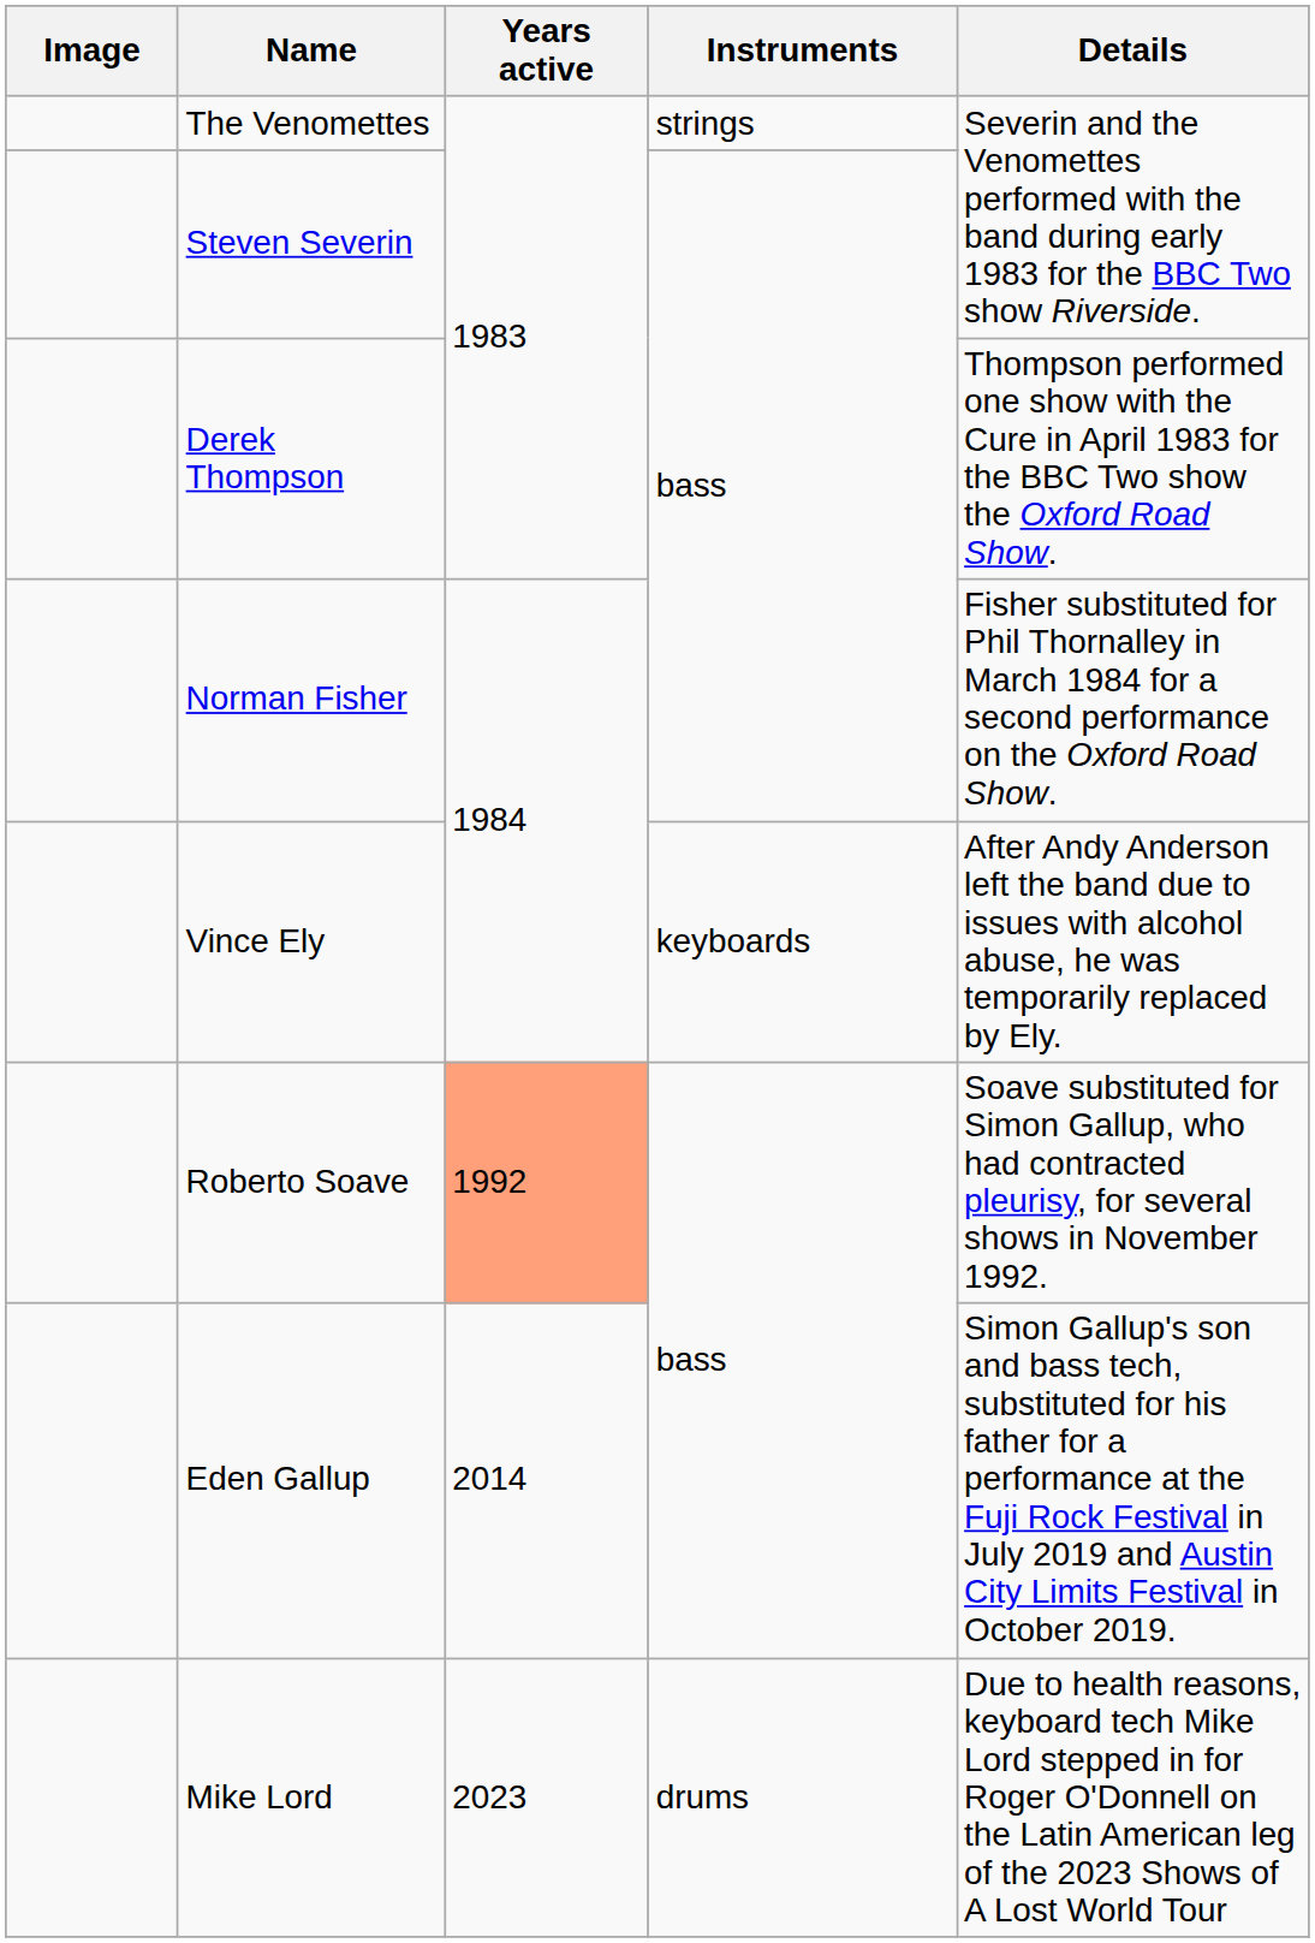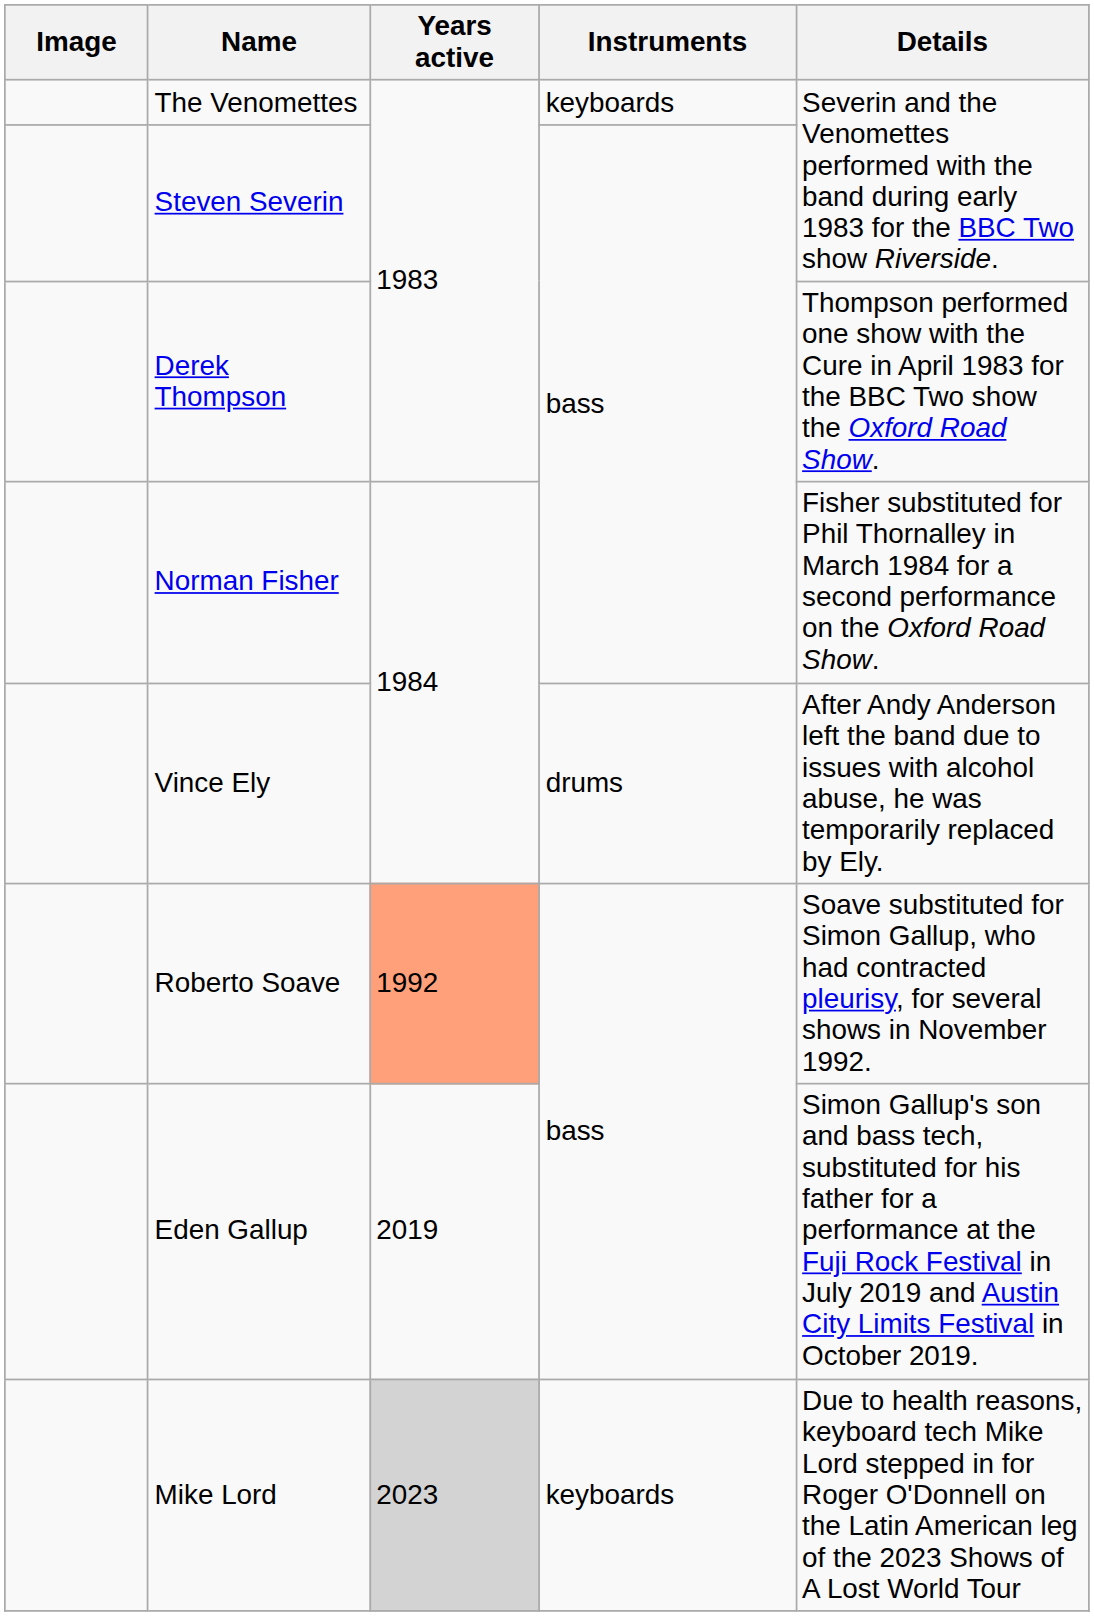The Venomettes | Instruments: strings -> keyboards
Vince Ely | Instruments: keyboards -> drums
Eden Gallup | Years active: 2014 -> 2019
Mike Lord | Years active: no background -> lightgrey background
Mike Lord | Instruments: drums -> keyboards
